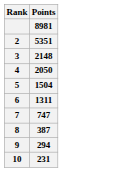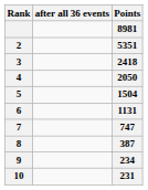+ column: after all 36 events
3 | Points: 2148 -> 2418
6 | Points: 1311 -> 1131
9 | Points: 294 -> 234
